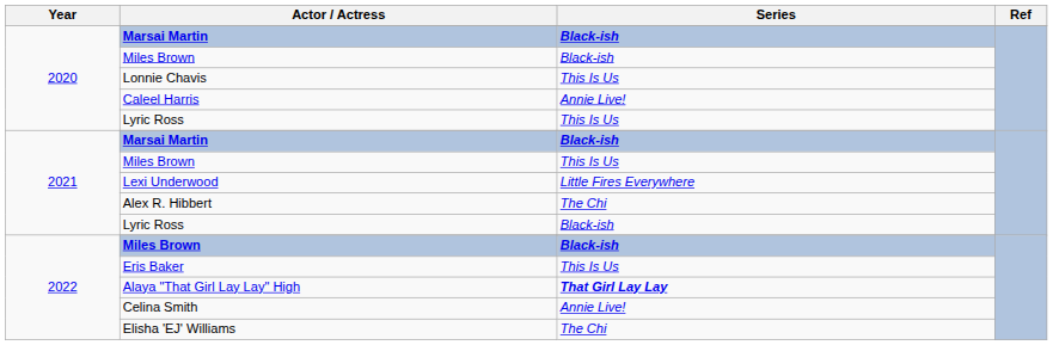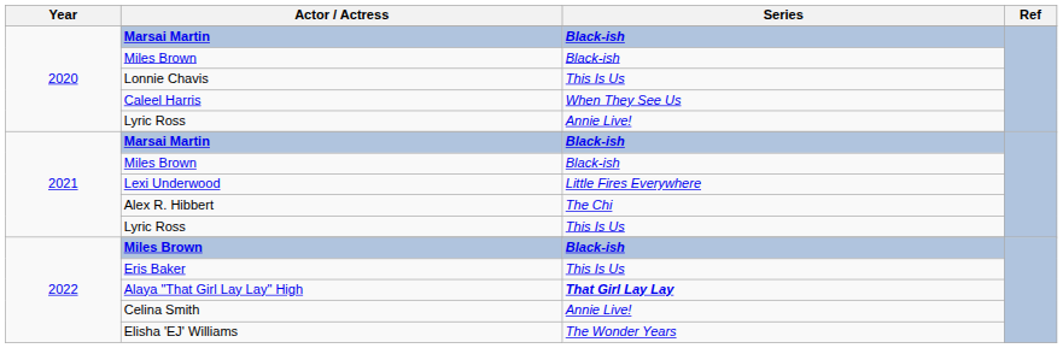Caleel Harris | Series: Annie Live! -> When They See Us
2020 / Lyric Ross | Series: This Is Us -> Annie Live!
2021 / Miles Brown | Series: This Is Us -> Black-ish
2021 / Lyric Ross | Series: Black-ish -> This Is Us
Elisha 'EJ' Williams | Series: The Chi -> The Wonder Years
